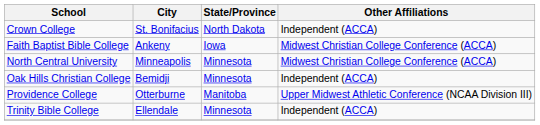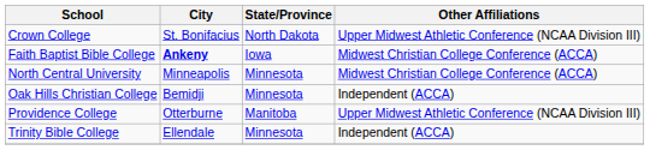Crown College | Other Affiliations: Independent (ACCA) -> Upper Midwest Athletic Conference (NCAA Division III)
Faith Baptist Bible College | City: normal -> bold
